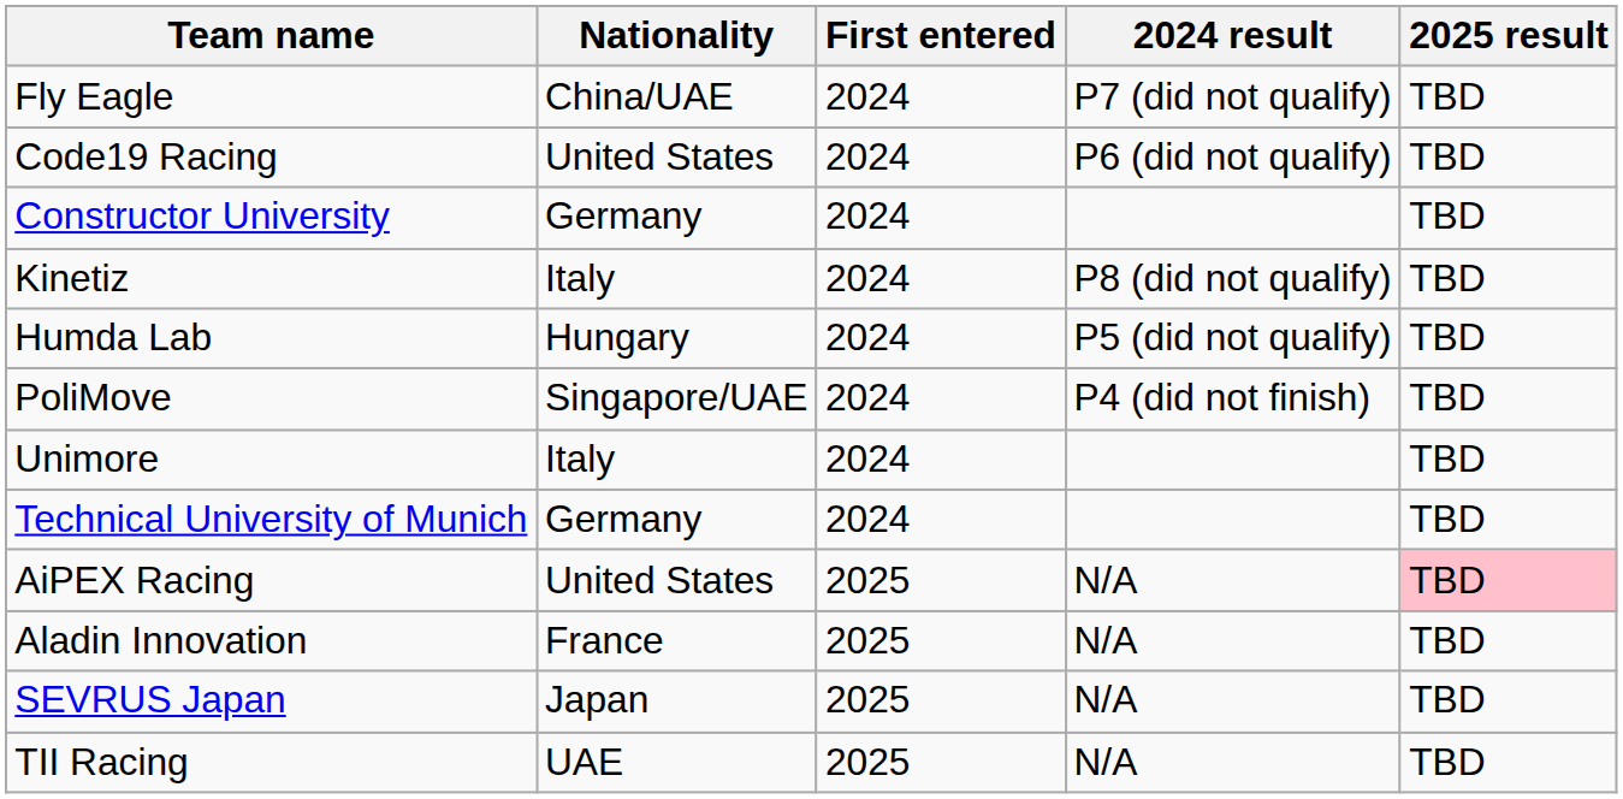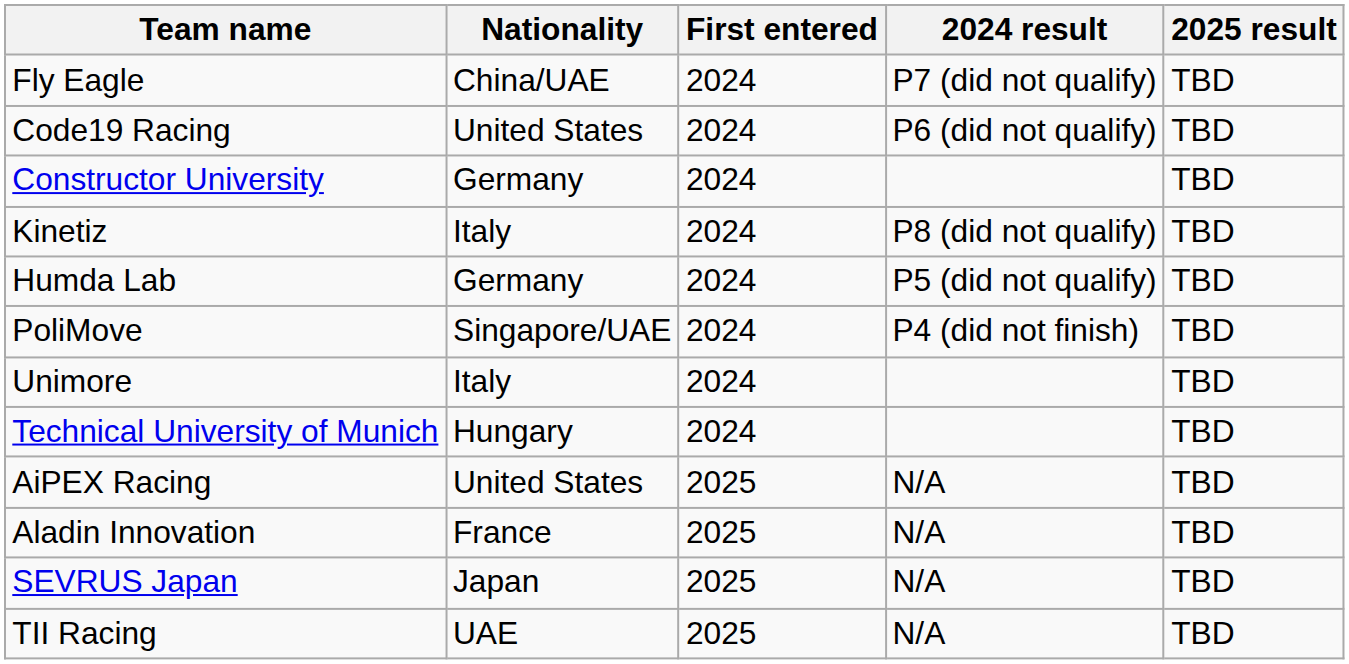Humda Lab | Nationality: Hungary -> Germany
Technical University of Munich | Nationality: Germany -> Hungary
AiPEX Racing | 2025 result: pink background -> no background
